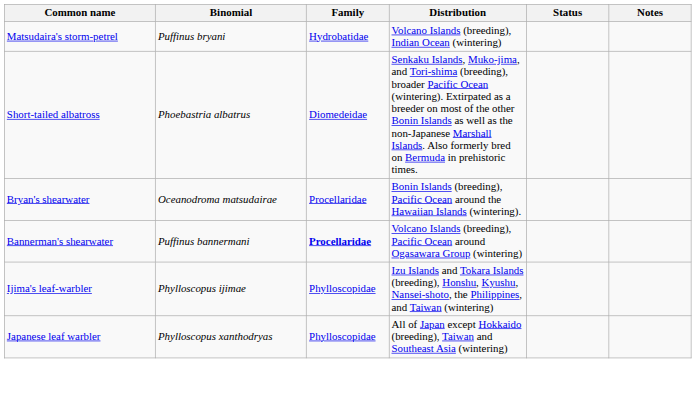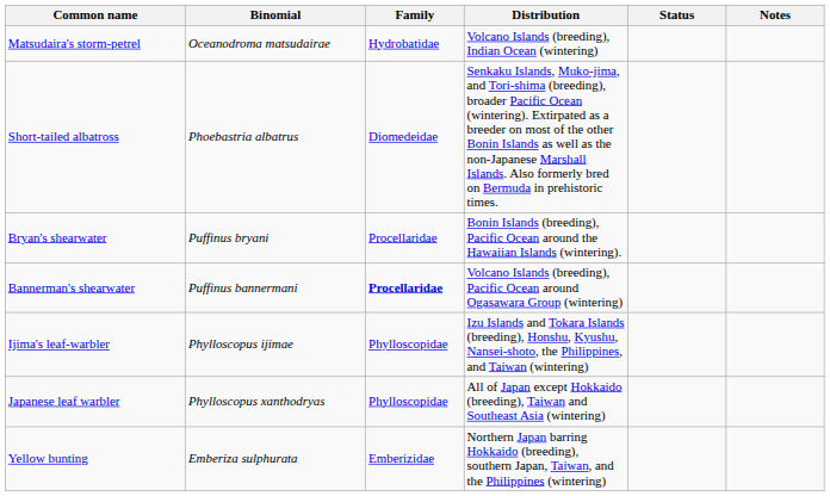Matsudaira's storm-petrel | Binomial: Puffinus bryani -> Oceanodroma matsudairae
Bryan's shearwater | Binomial: Oceanodroma matsudairae -> Puffinus bryani
+ row: Yellow bunting | Emberiza sulphurata | Emberizidae | Northern Japan barring Hokkaido (breeding), southern Japan, Taiwan, and the Philippines (wintering)
